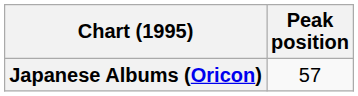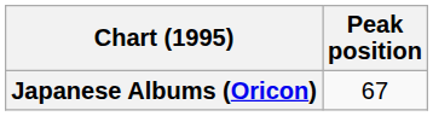Japanese Albums (Oricon) | Peak position: 57 -> 67
